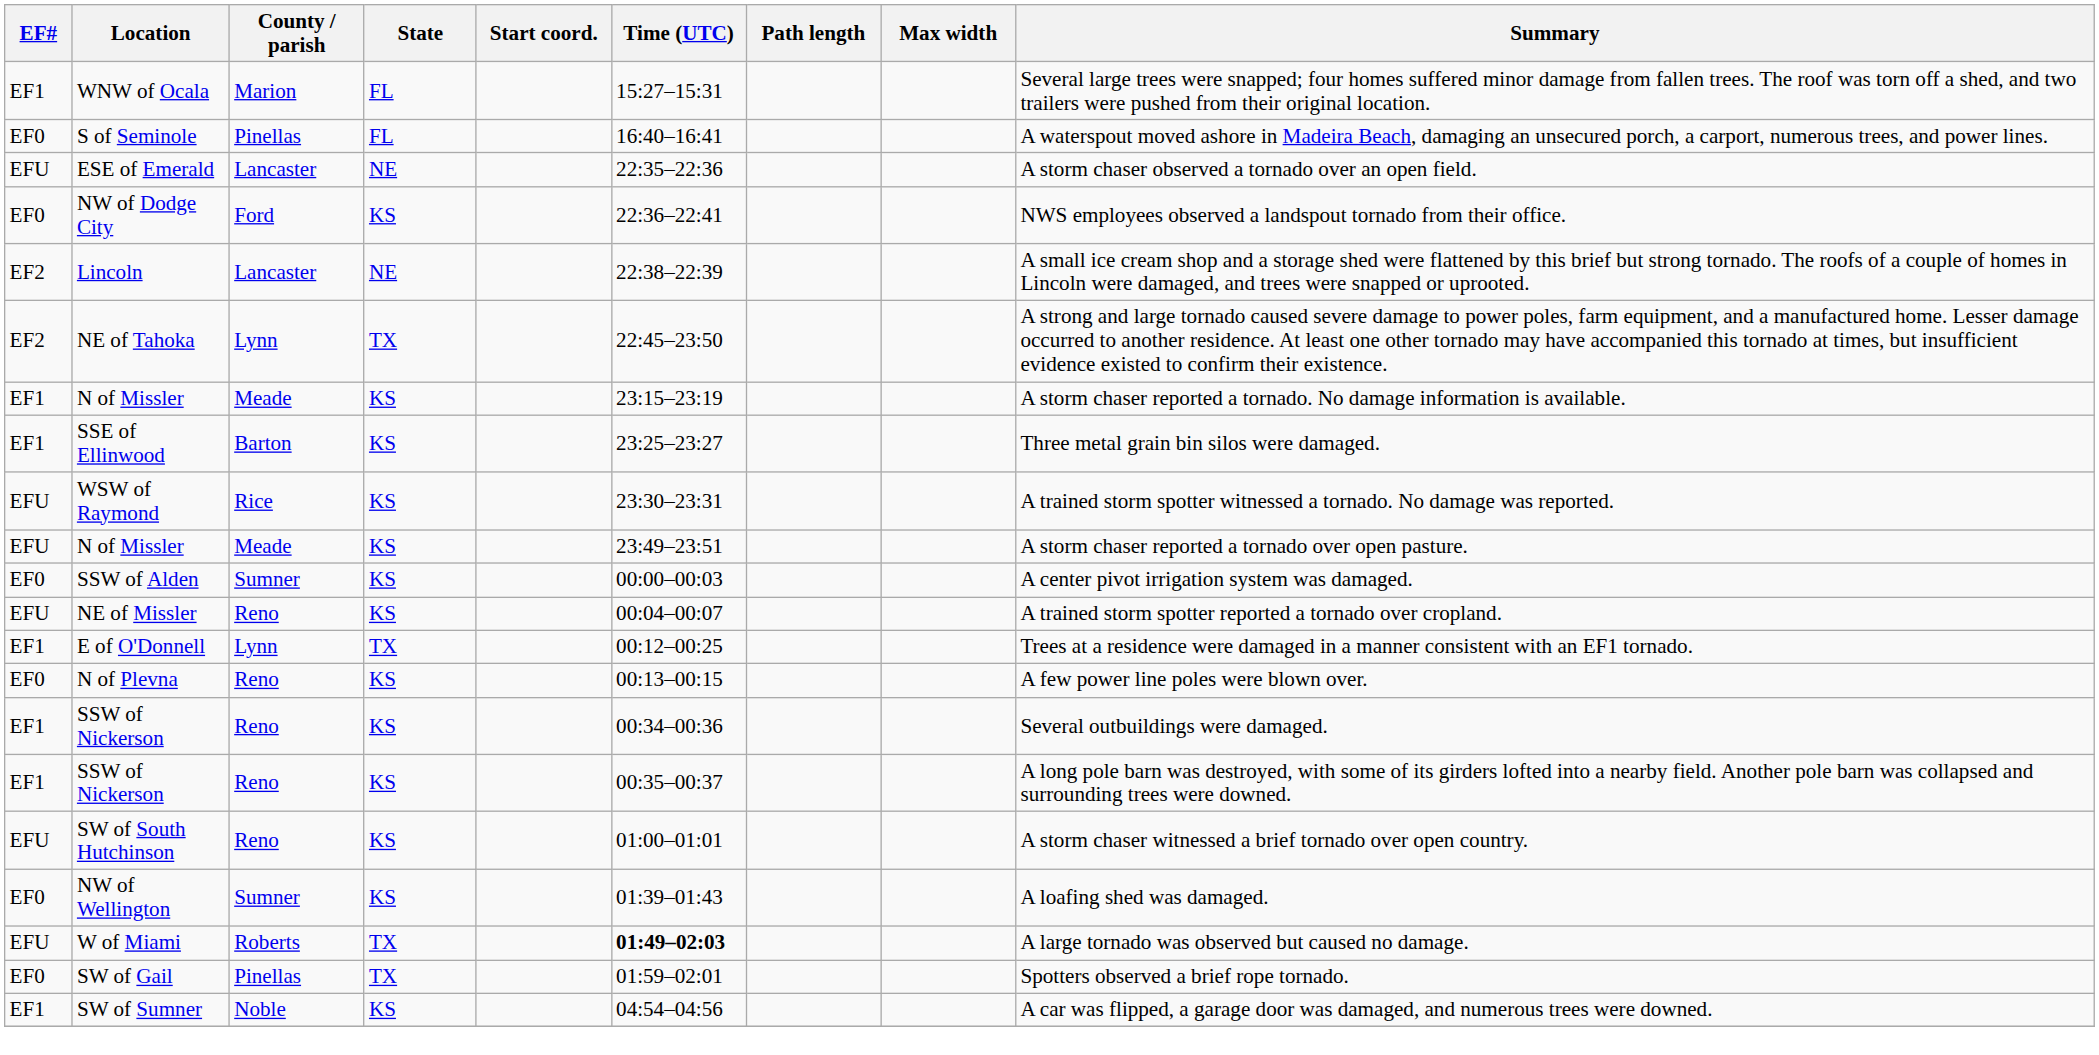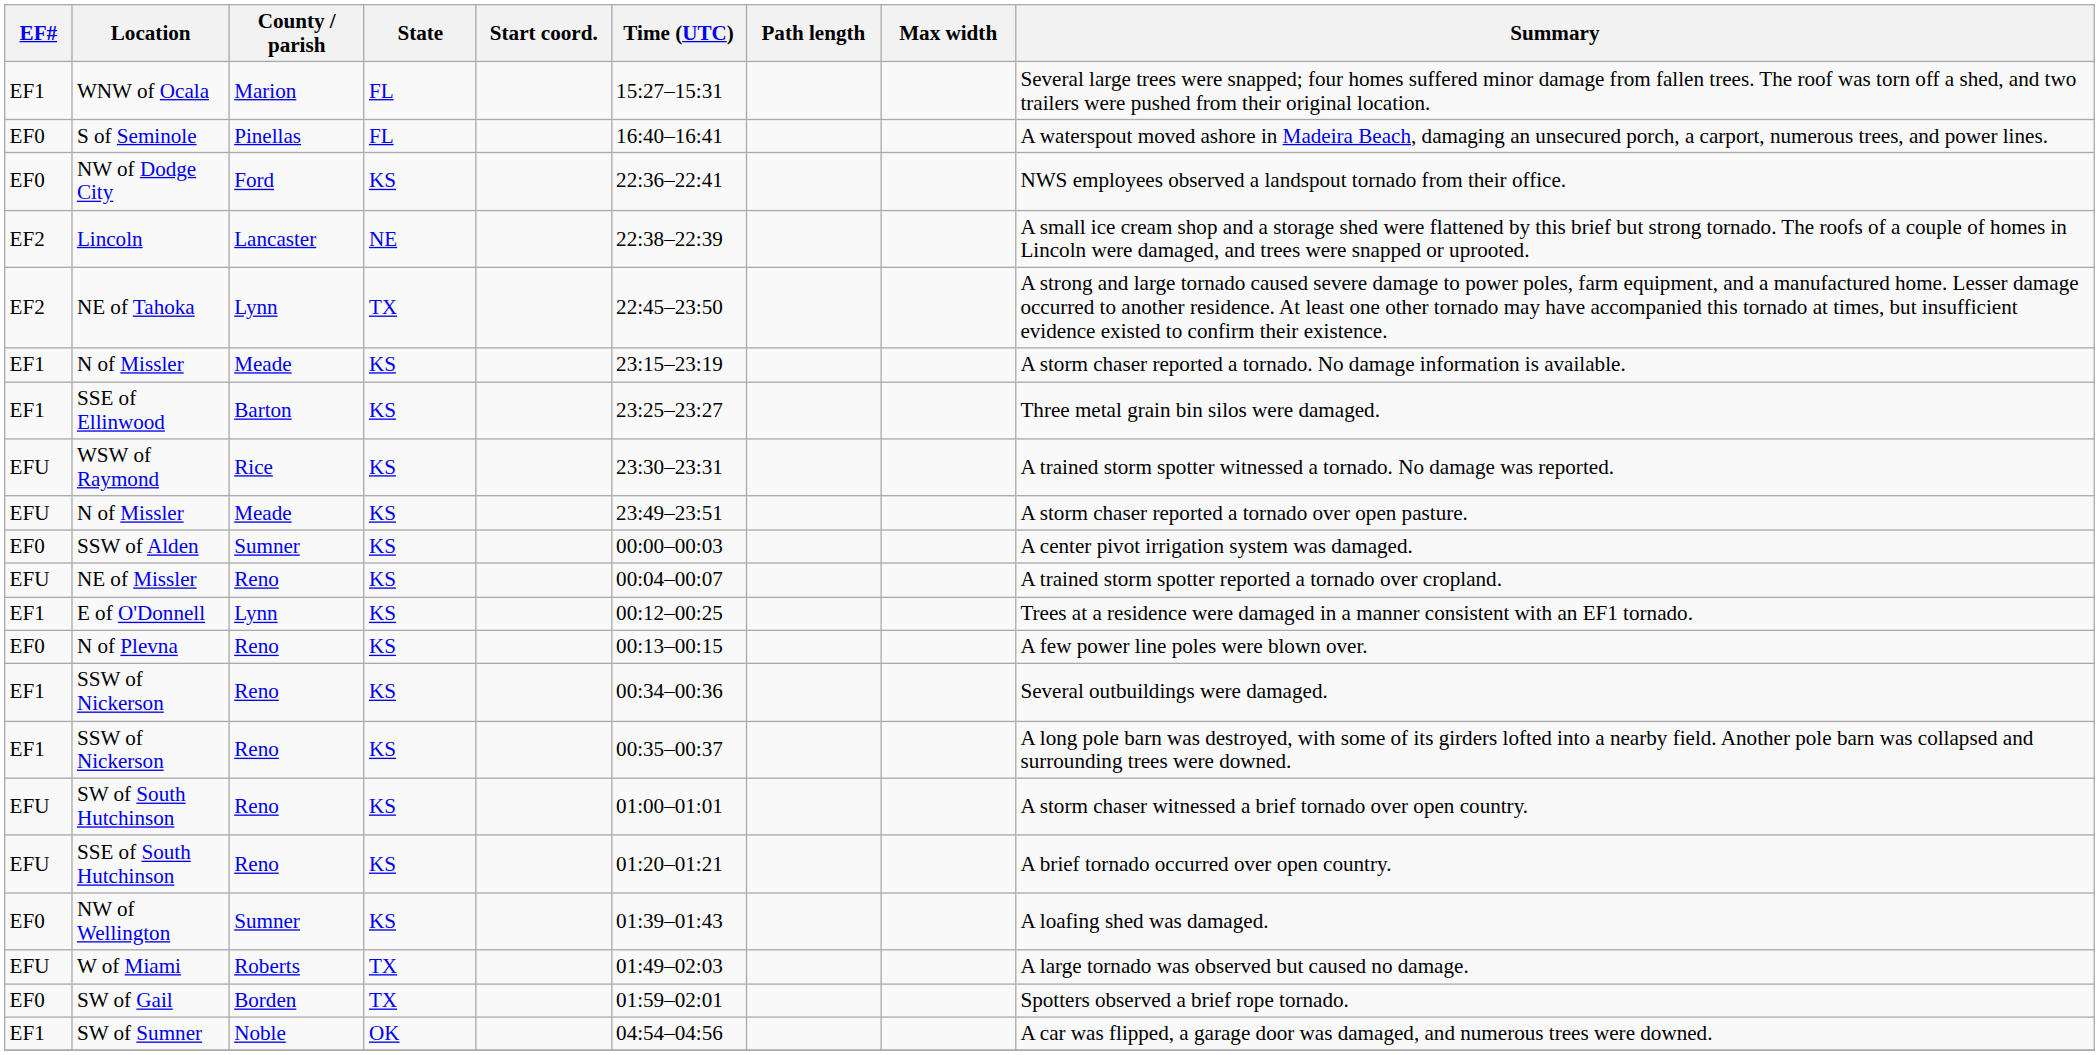- row: EFU | ESE of Emerald | Lancaster | NE | 22:35–22:36 | A storm chaser observed a tornado over an open field.
E of O'Donnell | State: TX -> KS
+ row: EFU | SSE of South Hutchinson | Reno | KS | 01:20–01:21 | A brief tornado occurred over open country.
W of Miami | Time (UTC): bold -> normal
SW of Gail | County / parish: Pinellas -> Borden
SW of Sumner | State: KS -> OK
